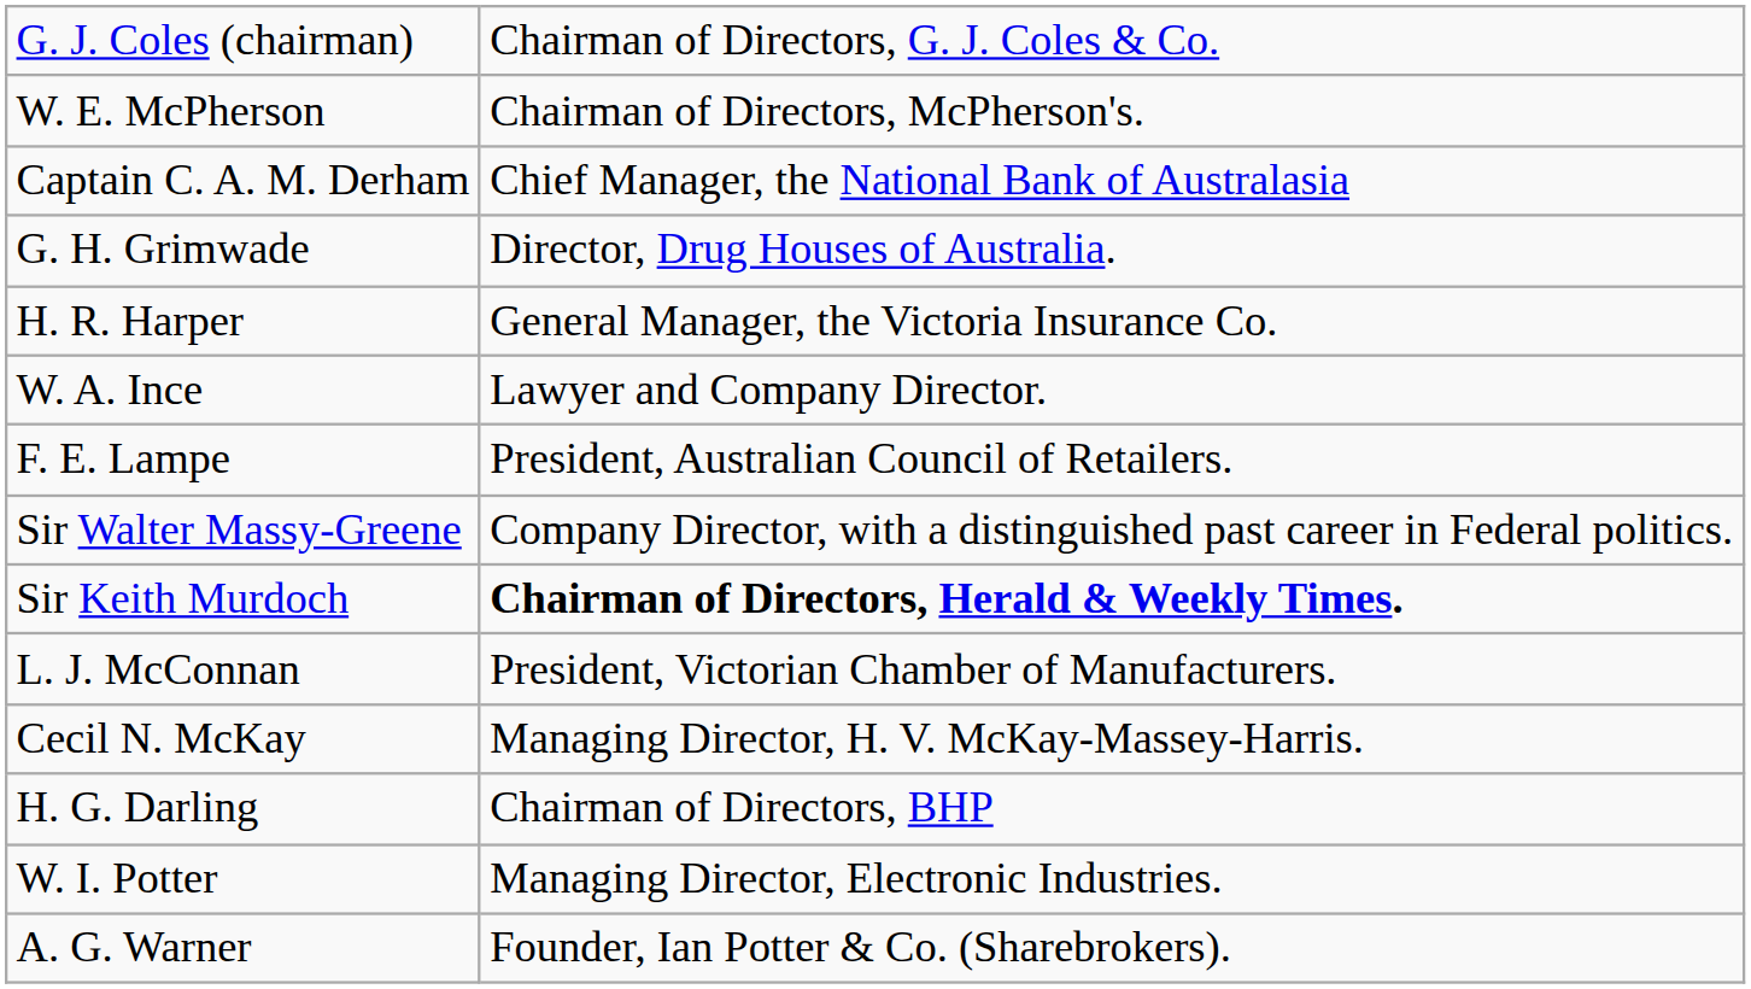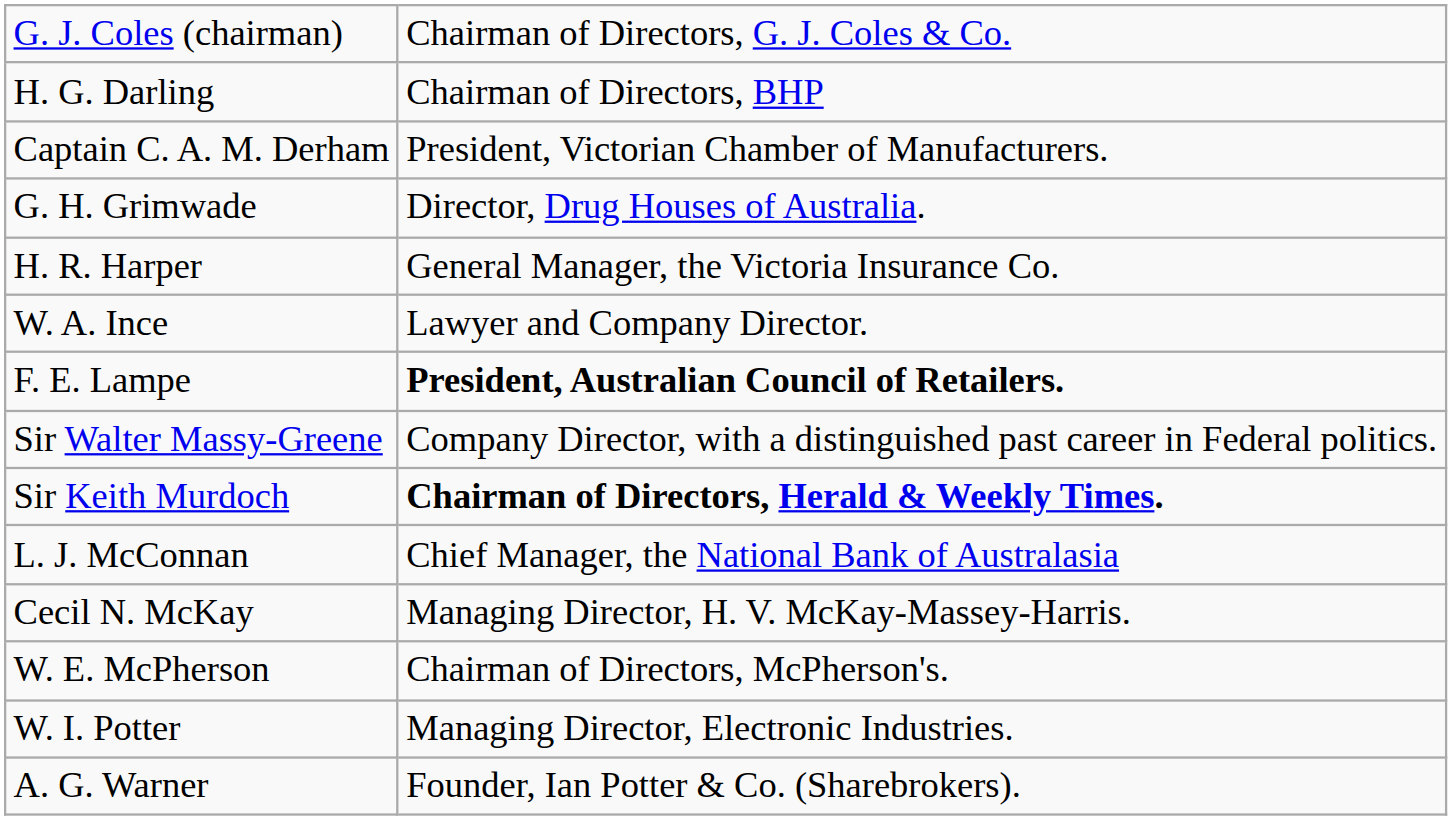rows swapped: H. G. Darling <-> W. E. McPherson
Captain C. A. M. Derham | column 2: Chief Manager, the National Bank of Australasia -> President, Victorian Chamber of Manufacturers.
F. E. Lampe | column 2: normal -> bold
L. J. McConnan | column 2: President, Victorian Chamber of Manufacturers. -> Chief Manager, the National Bank of Australasia
